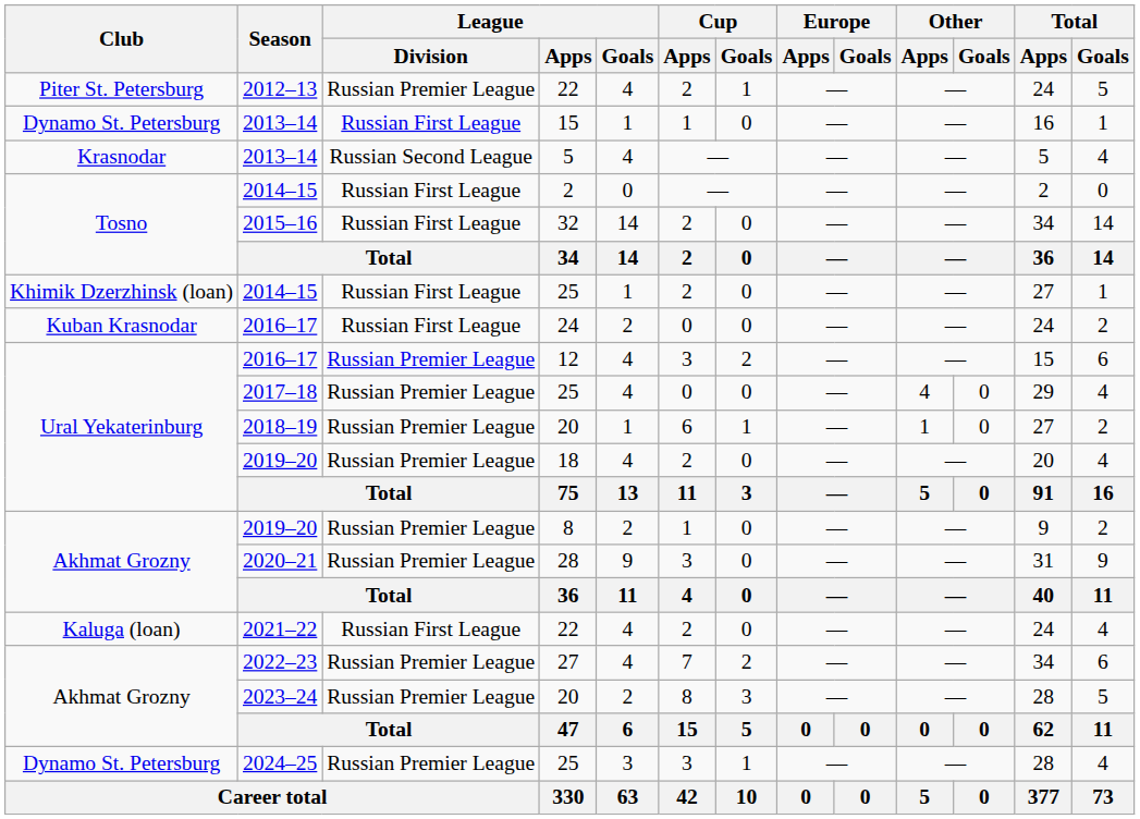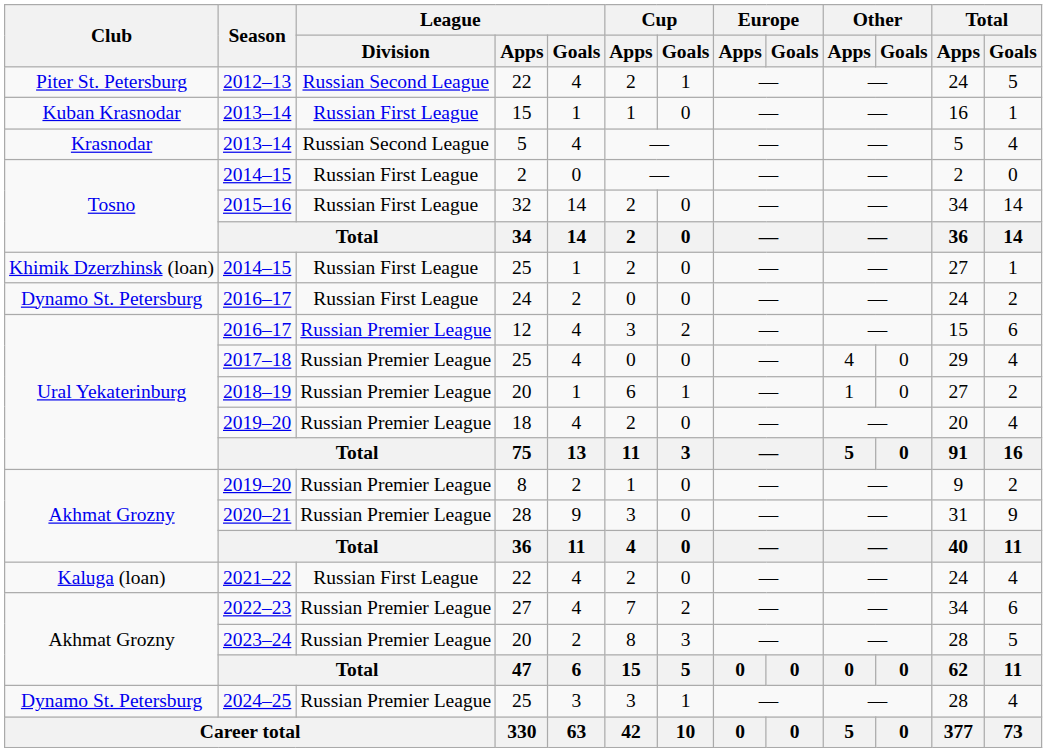2012–13 | League / Division: Russian Premier League -> Russian Second League
2013–14 / 15 | Club: Dynamo St. Petersburg -> Kuban Krasnodar
2016–17 / 24 | Club: Kuban Krasnodar -> Dynamo St. Petersburg
